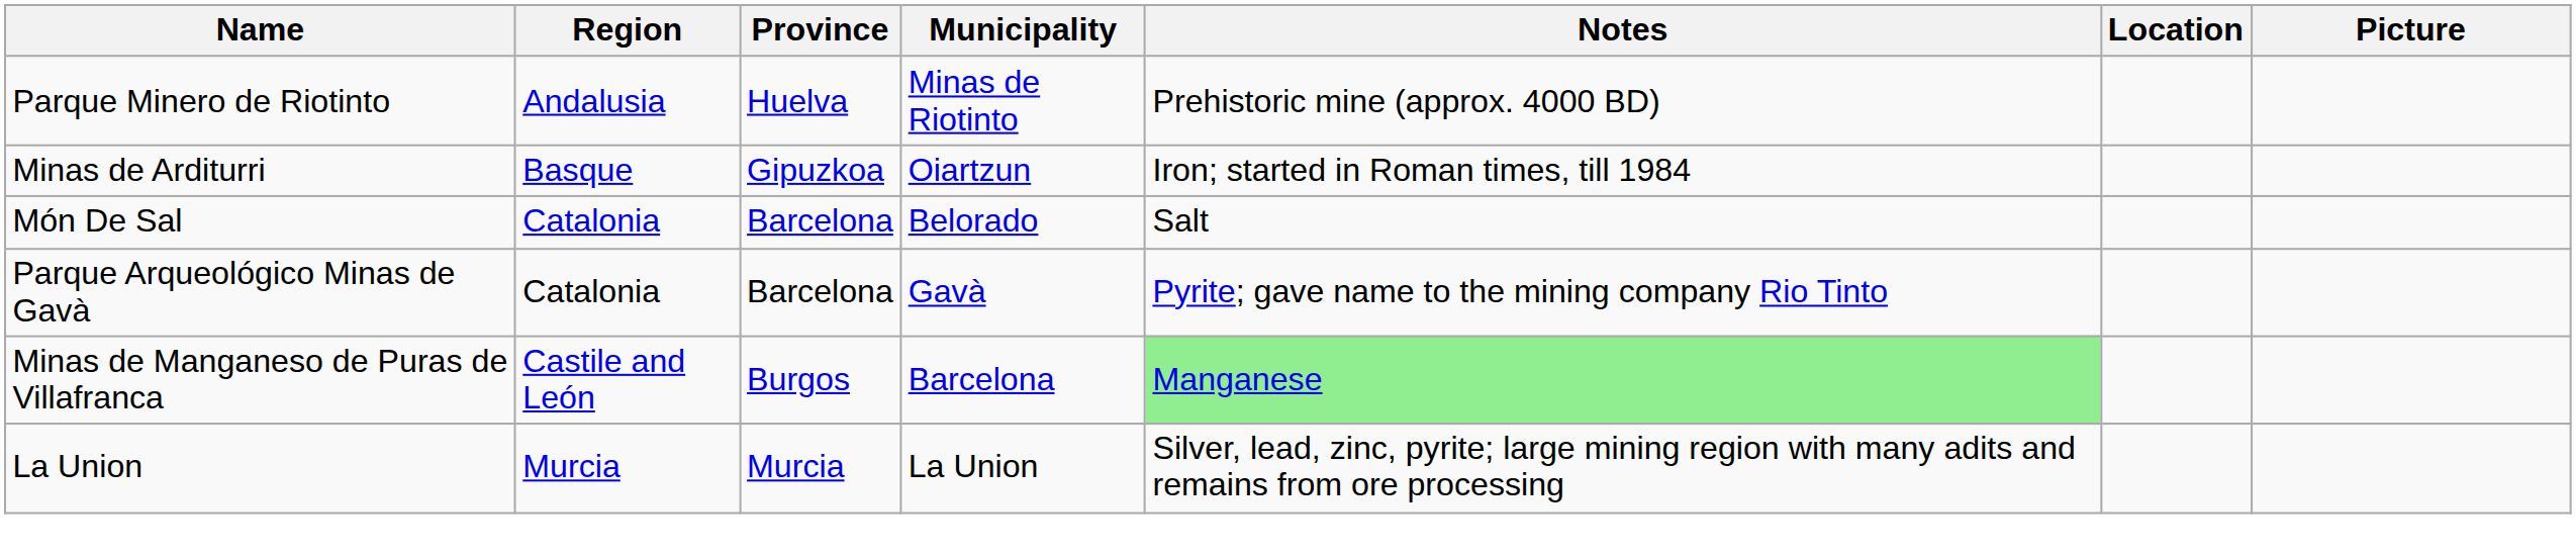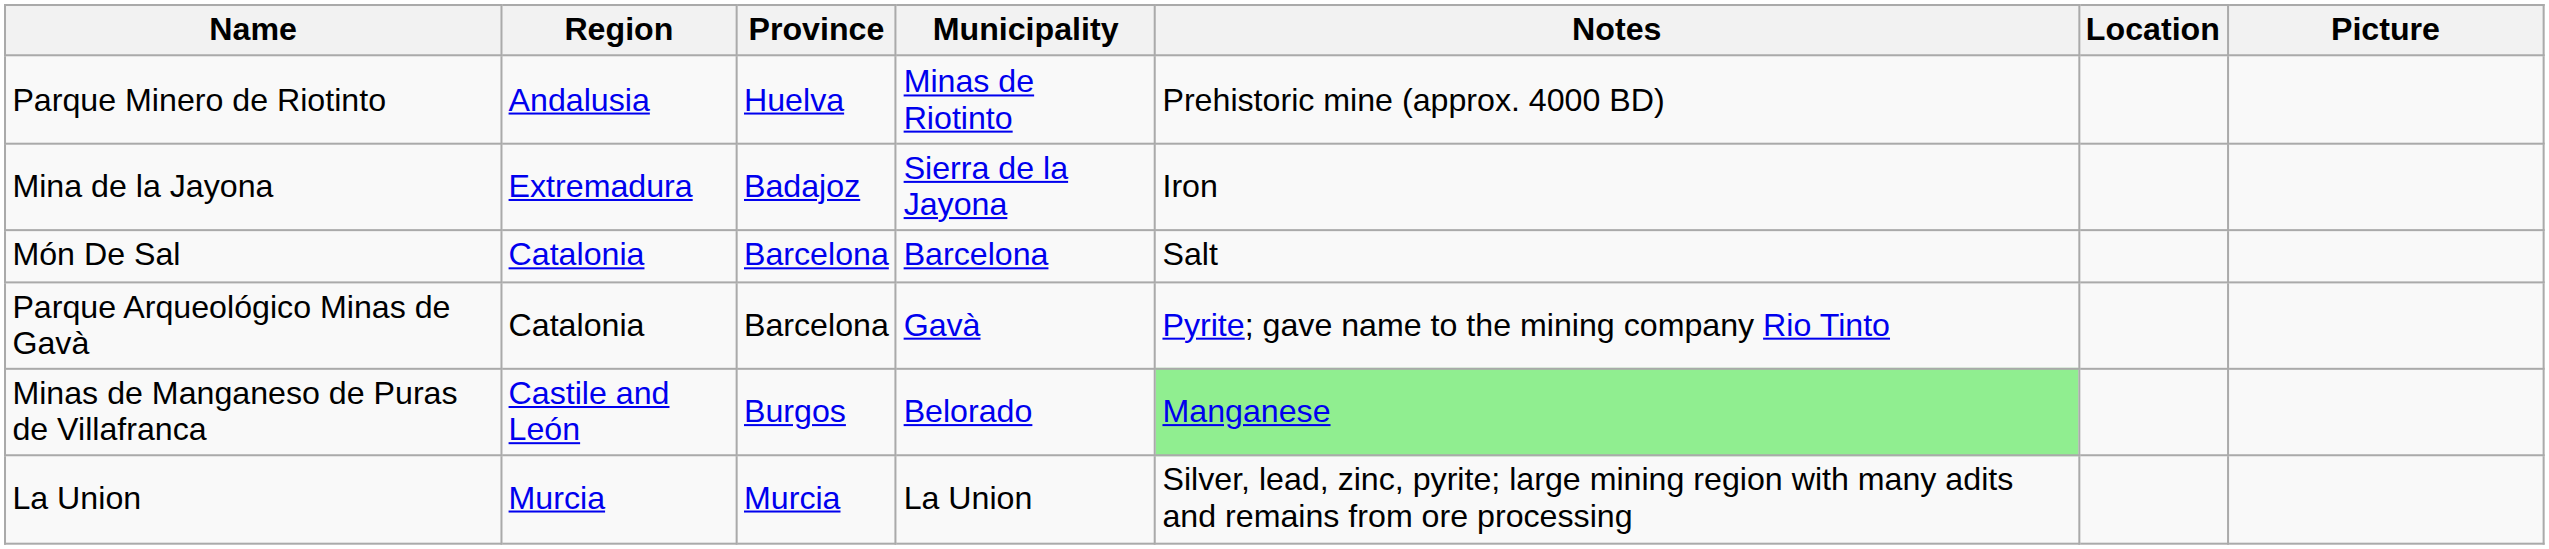+ row: Mina de la Jayona | Extremadura | Badajoz | Sierra de la Jayona | Iron
- row: Minas de Arditurri | Basque | Gipuzkoa | Oiartzun | Iron; started in Roman times, till 1984
Món De Sal | Municipality: Belorado -> Barcelona
Minas de Manganeso de Puras de Villafranca | Municipality: Barcelona -> Belorado
